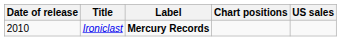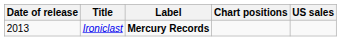Ironiclast | Date of release: 2010 -> 2013
